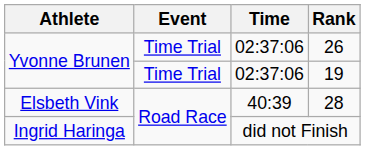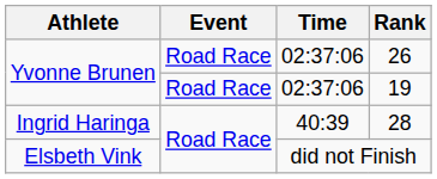26 | Event: Time Trial -> Road Race
19 | Event: Time Trial -> Road Race
28 | Athlete: Elsbeth Vink -> Ingrid Haringa
did not Finish | Athlete: Ingrid Haringa -> Elsbeth Vink
